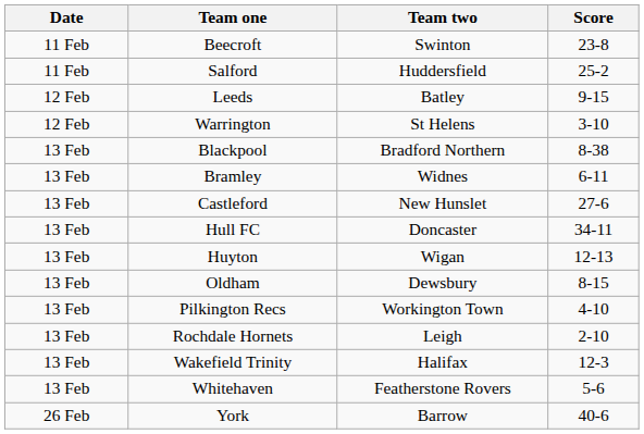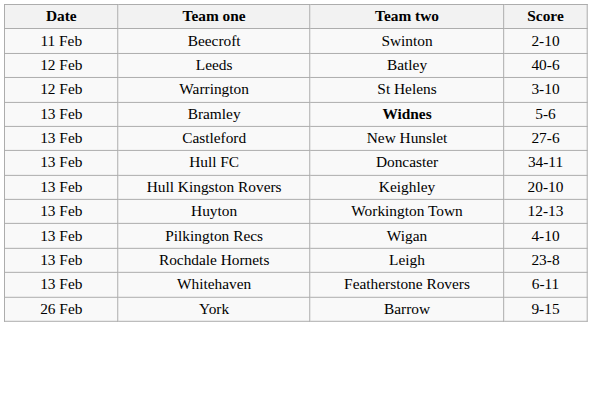Beecroft | Score: 23-8 -> 2-10
- row: 11 Feb | Salford | Huddersfield | 25-2
Leeds | Score: 9-15 -> 40-6
- row: 13 Feb | Blackpool | Bradford Northern | 8-38
Bramley | Team two: normal -> bold
Bramley | Score: 6-11 -> 5-6
+ row: 13 Feb | Hull Kingston Rovers | Keighley | 20-10
Huyton | Team two: Wigan -> Workington Town
- row: 13 Feb | Oldham | Dewsbury | 8-15
Pilkington Recs | Team two: Workington Town -> Wigan
Rochdale Hornets | Score: 2-10 -> 23-8
- row: 13 Feb | Wakefield Trinity | Halifax | 12-3
Whitehaven | Score: 5-6 -> 6-11
York | Score: 40-6 -> 9-15
